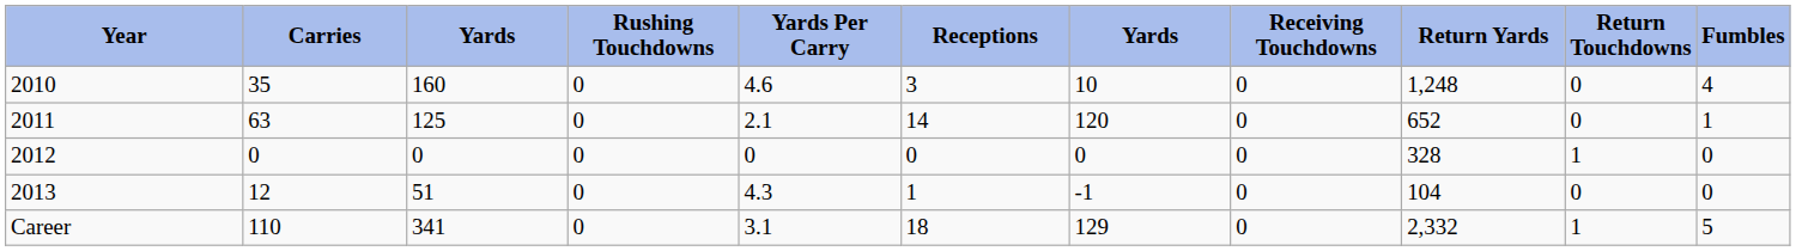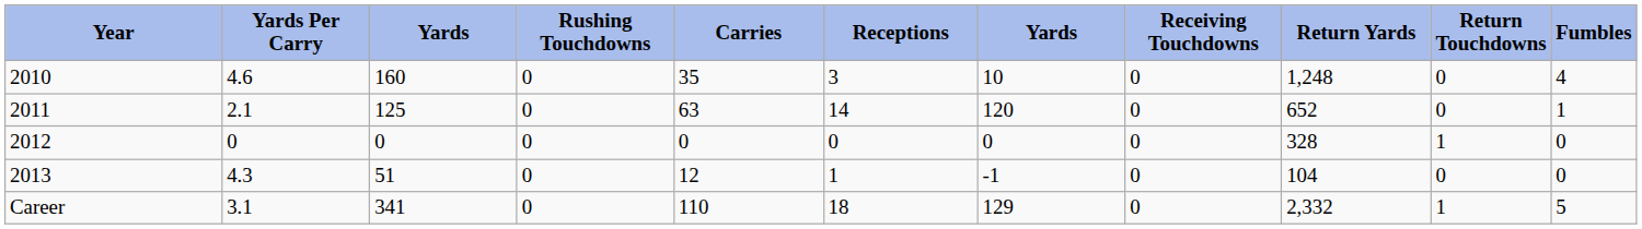columns swapped: Carries <-> Yards Per Carry
